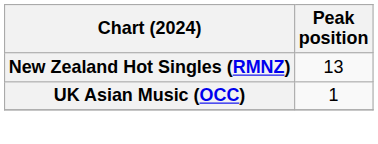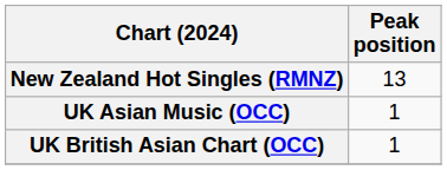+ row: UK British Asian Chart (OCC) | 1
